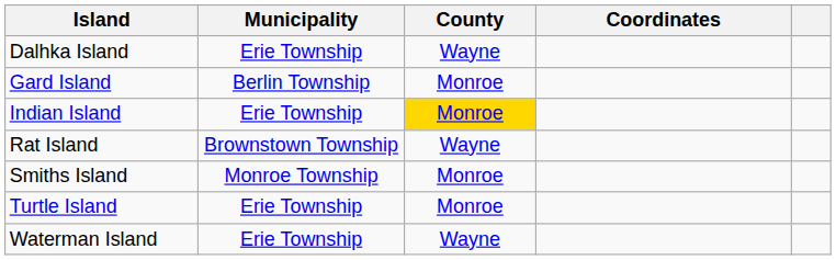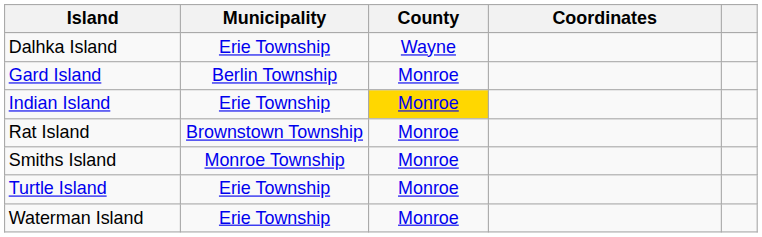Rat Island | County: Wayne -> Monroe
Waterman Island | County: Wayne -> Monroe
